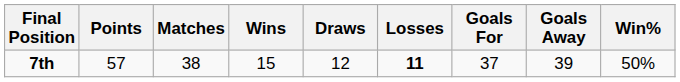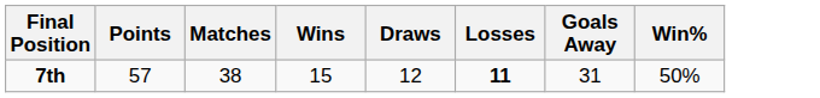- column: Goals For | 37
7th | Goals Away: 39 -> 31
